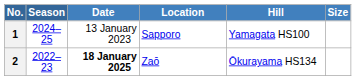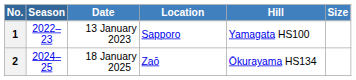1 | Season: 2024–25 -> 2022–23
2 | Season: 2022–23 -> 2024–25
2 | Date: bold -> normal
